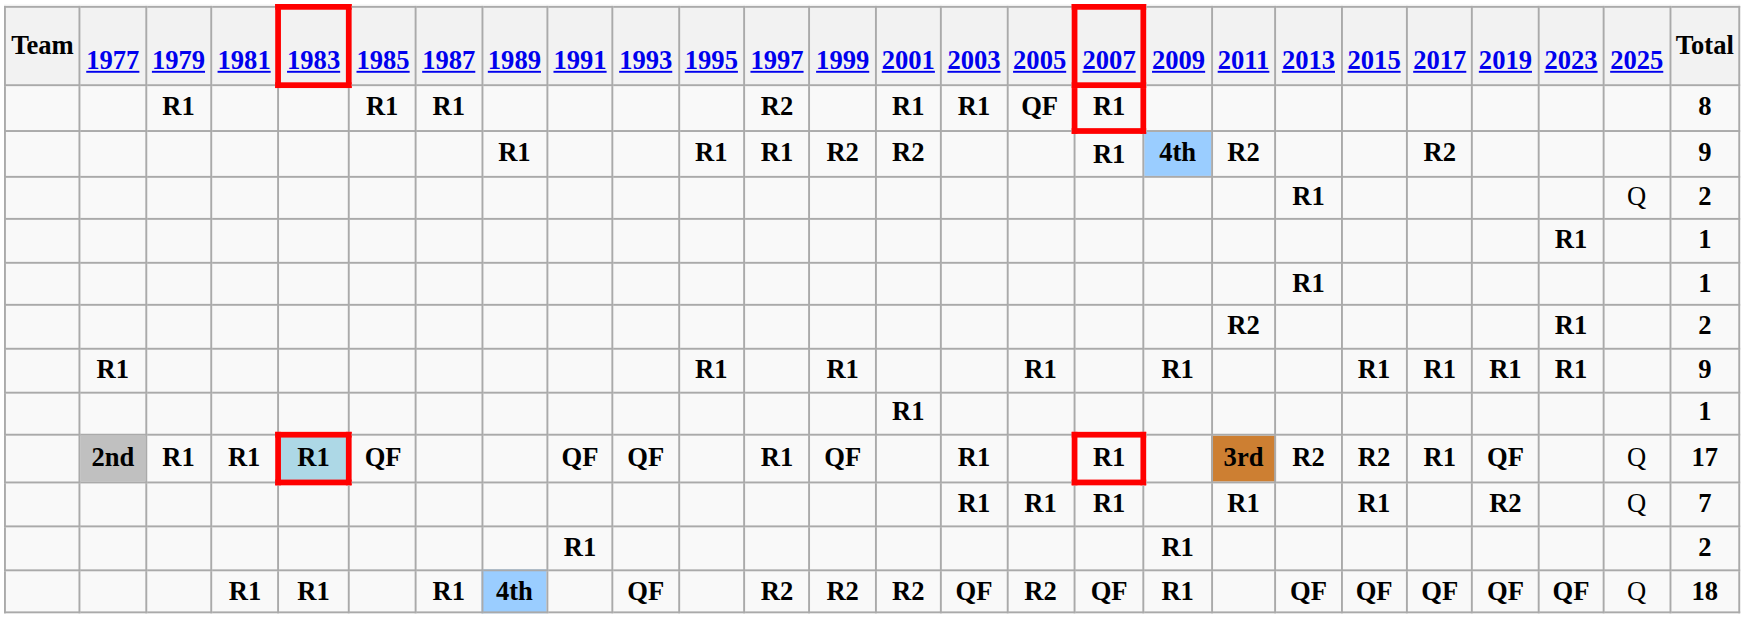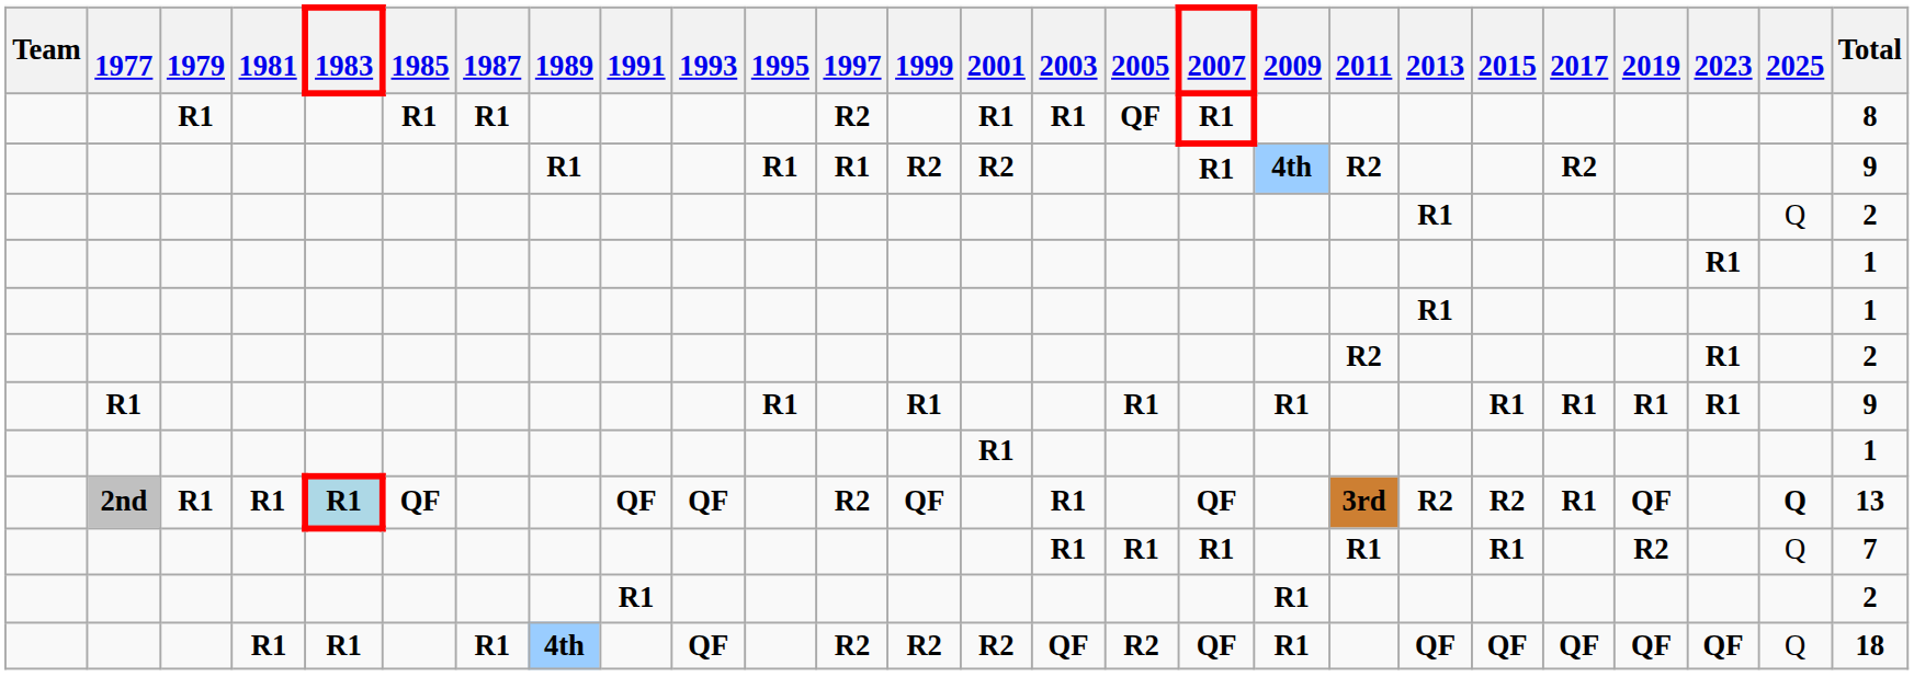2nd | 1997: R1 -> R2
2nd | 2007: R1 -> QF
2nd | 2025: normal -> bold
2nd | Total: 17 -> 13
